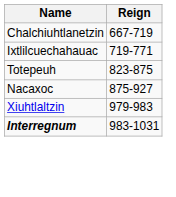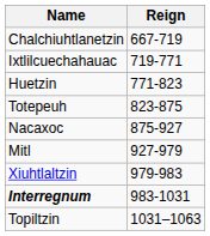+ row: Huetzin | 771-823
+ row: Mitl | 927-979
+ row: Topiltzin | 1031–1063
